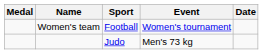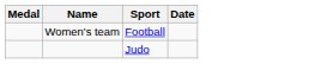- column: Event | Women's tournament | Men's 73 kg
